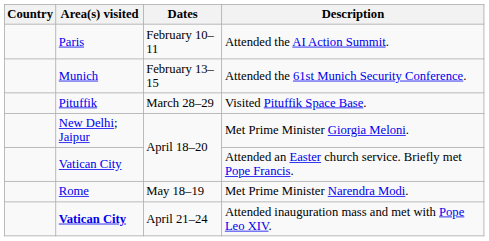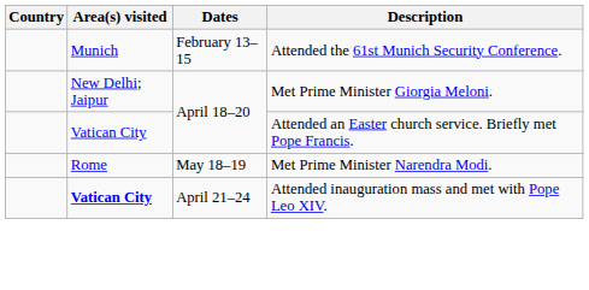- row: Paris | February 10–11 | Attended the AI Action Summit.
- row: Pituffik | March 28–29 | Visited Pituffik Space Base.
